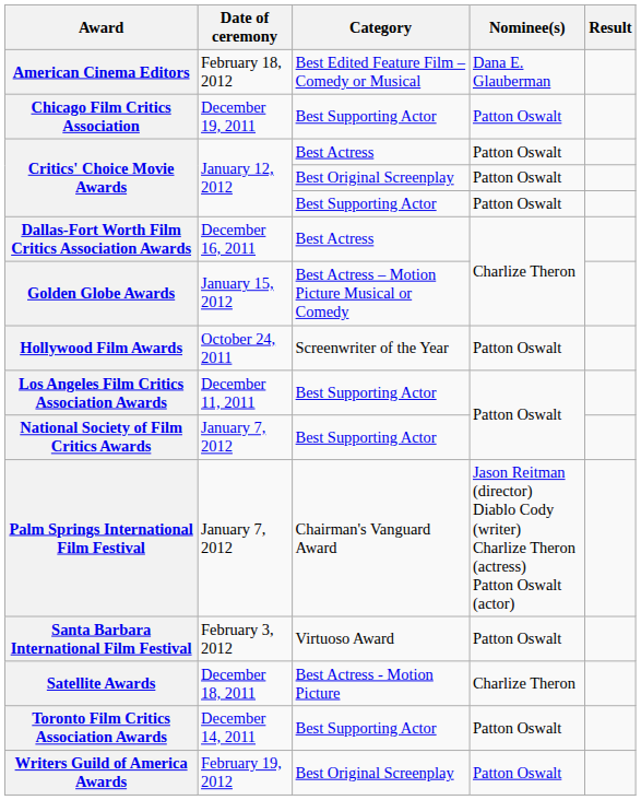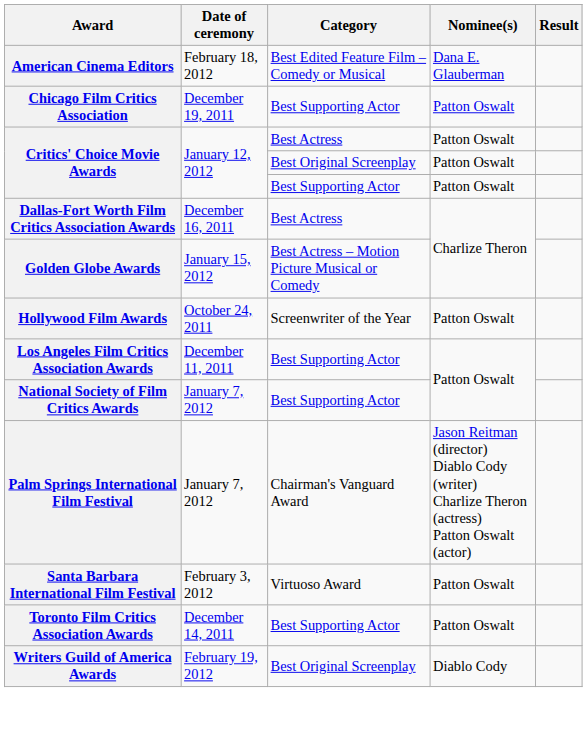- row: Satellite Awards | December 18, 2011 | Best Actress - Motion Picture | Charlize Theron
Writers Guild of America Awards | Nominee(s): Patton Oswalt -> Diablo Cody
